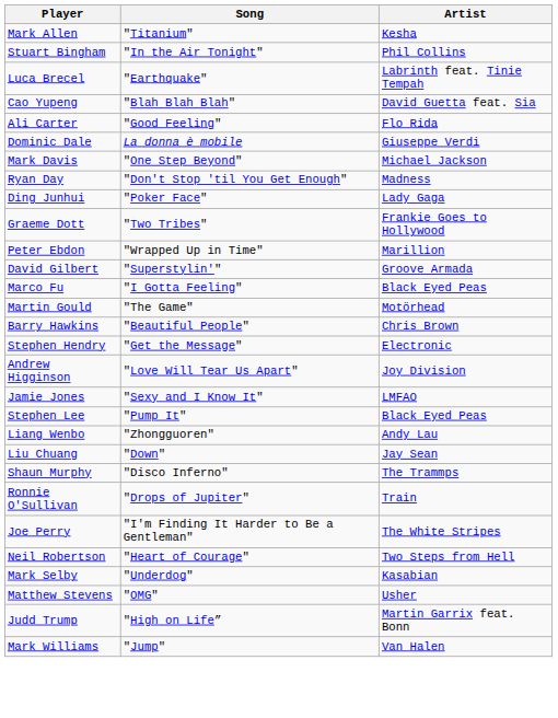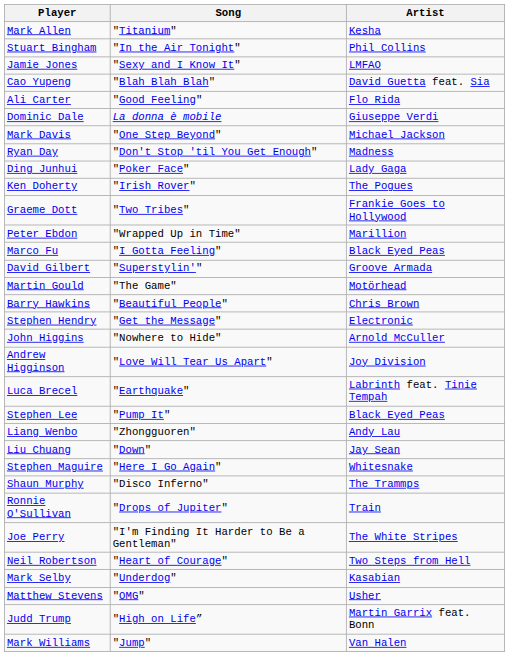rows swapped: Luca Brecel <-> Jamie Jones
+ row: Ken Doherty | "Irish Rover" | The Pogues
rows swapped: Marco Fu <-> David Gilbert
+ row: John Higgins | "Nowhere to Hide" | Arnold McCuller
+ row: Stephen Maguire | "Here I Go Again" | Whitesnake
